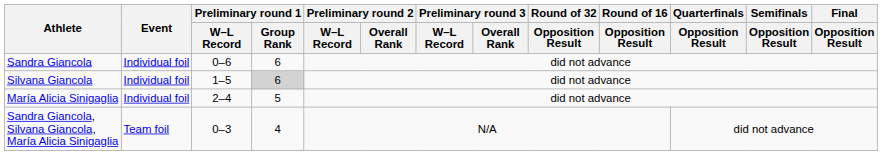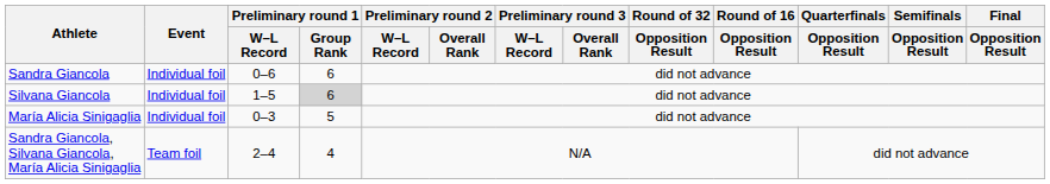María Alicia Sinigaglia | Preliminary round 1 / W–L Record: 2–4 -> 0–3
Sandra Giancola, Silvana Giancola, María Alicia Sinigaglia | Preliminary round 1 / W–L Record: 0–3 -> 2–4
